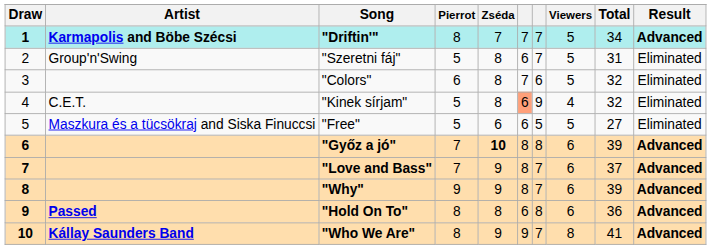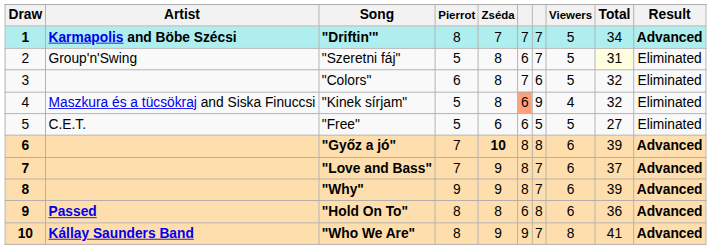"Szeretni fáj" | Total: no background -> lightyellow background
"Kinek sírjam" | Artist: C.E.T. -> Maszkura és a tücsökraj and Siska Finuccsi
"Free" | Artist: Maszkura és a tücsökraj and Siska Finuccsi -> C.E.T.
